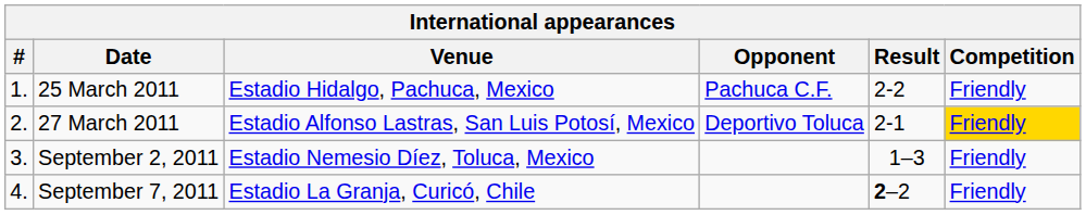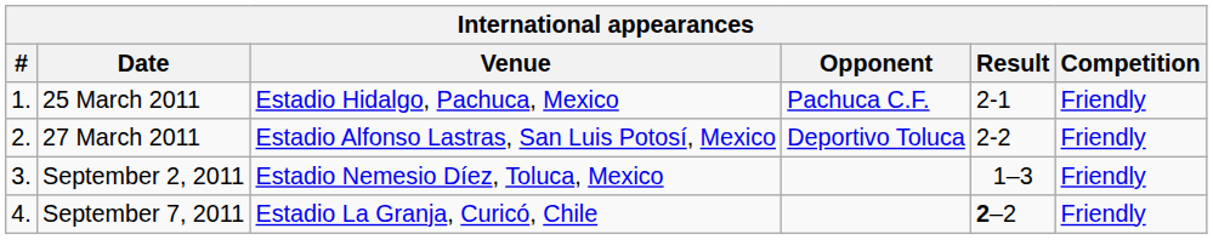25 March 2011 | Result: 2-2 -> 2-1
27 March 2011 | Result: 2-1 -> 2-2
27 March 2011 | Competition: gold background -> no background
